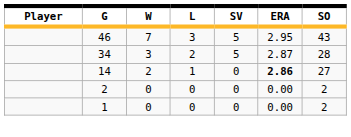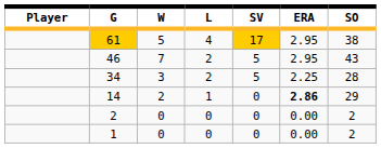+ row: 61 | 5 | 4 | 17 | 2.95 | 38
46 | L: 3 -> 2
34 | ERA: 2.87 -> 2.25
14 | SO: 27 -> 29
